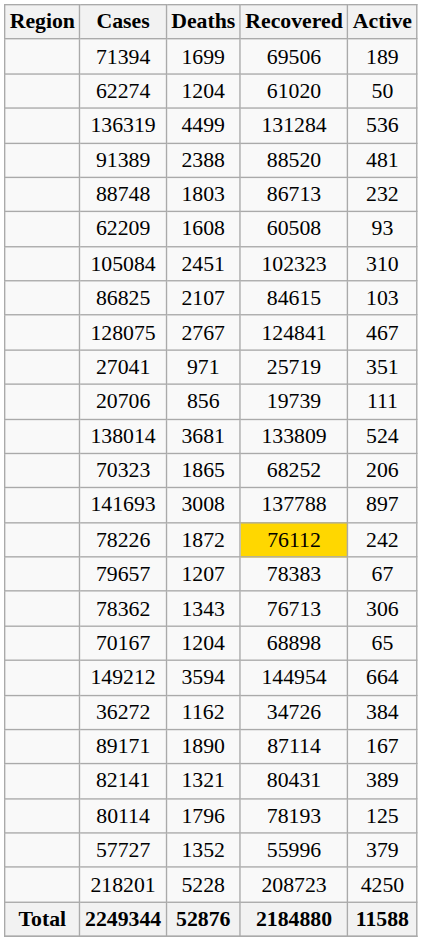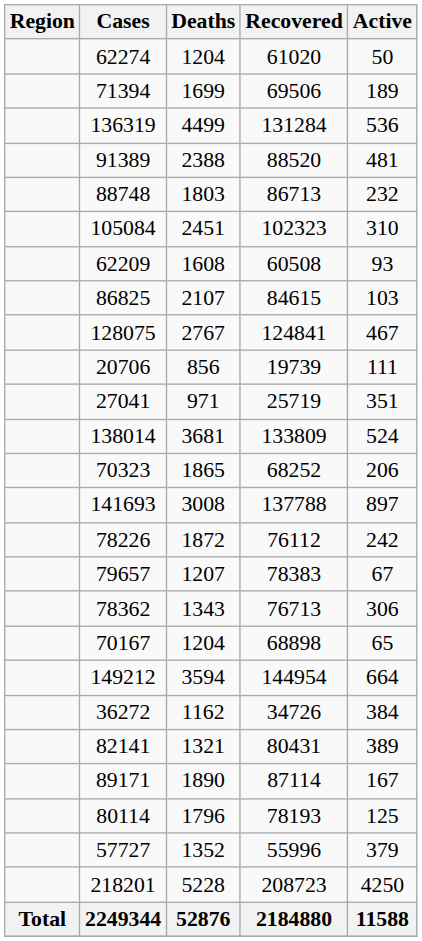rows swapped: 71394 <-> 62274
rows swapped: 62209 <-> 105084
rows swapped: 20706 <-> 27041
78226 | Recovered: gold background -> no background
rows swapped: 89171 <-> 82141
